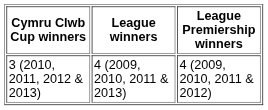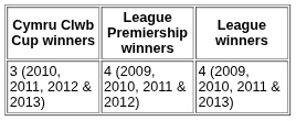columns swapped: League winners <-> League Premiership winners
